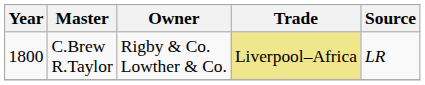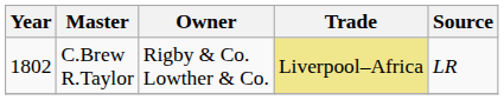C.Brew R.Taylor | Year: 1800 -> 1802
